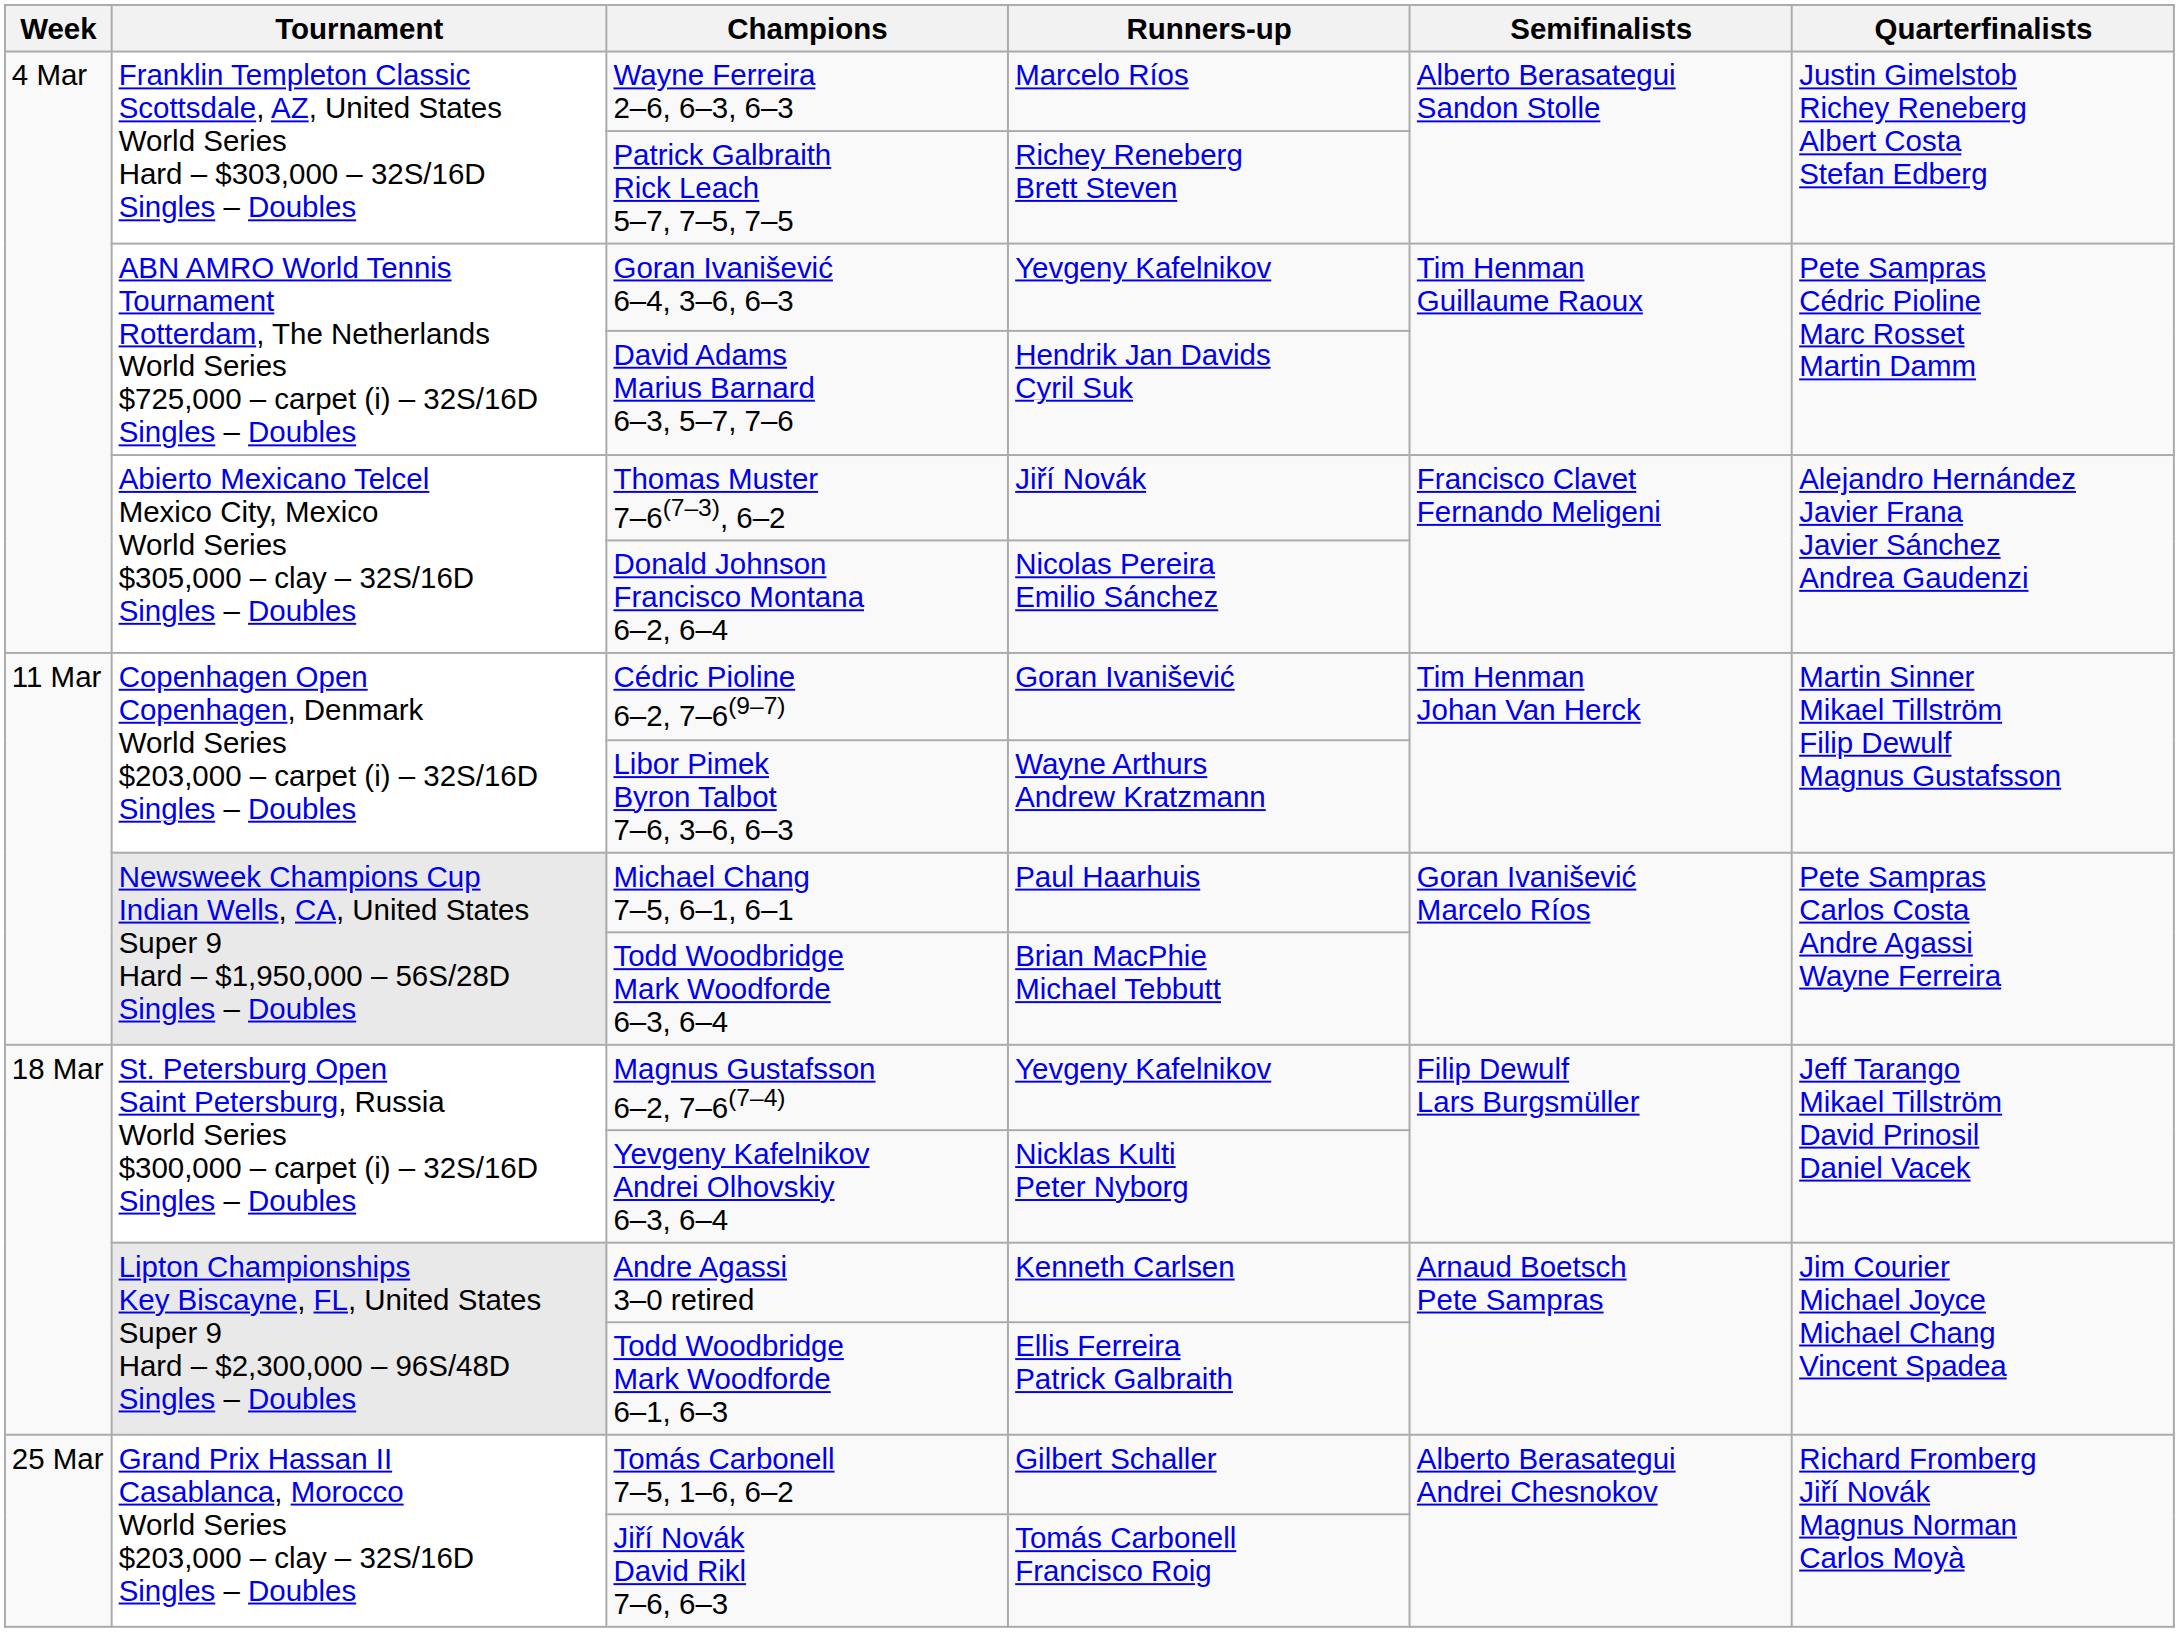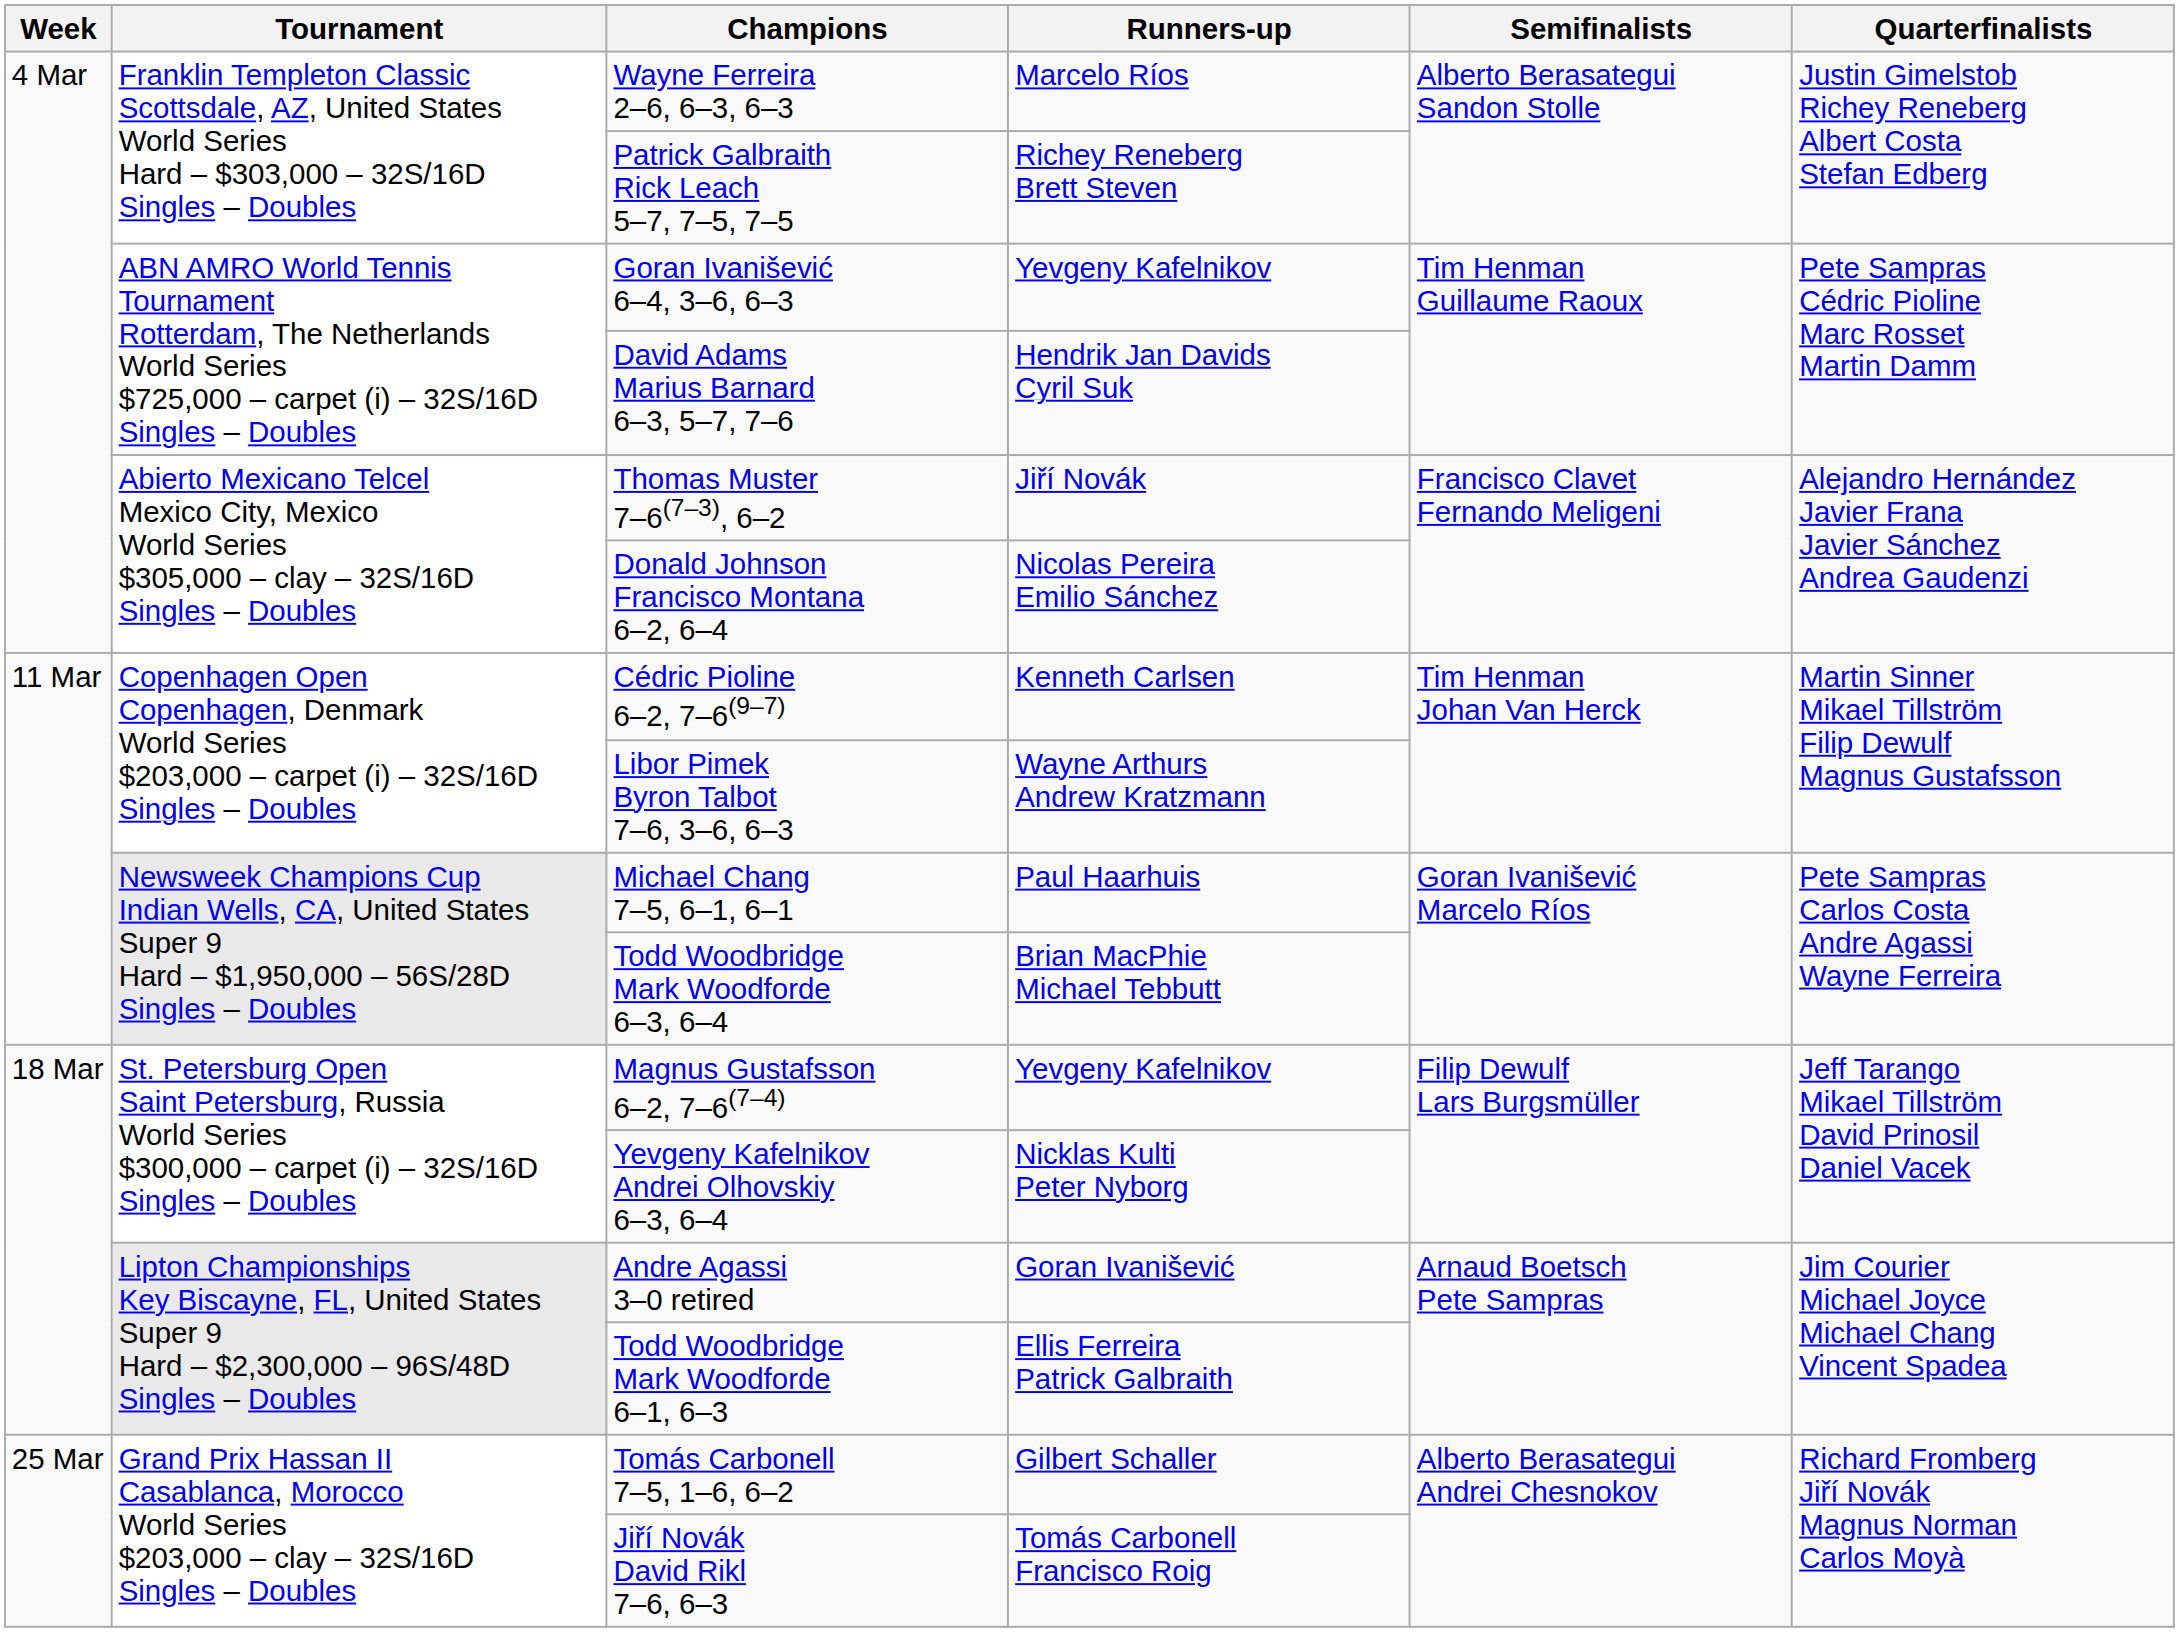Cédric Pioline 6–2, 7–6(9–7) | Runners-up: Goran Ivanišević -> Kenneth Carlsen
Andre Agassi 3–0 retired | Runners-up: Kenneth Carlsen -> Goran Ivanišević
